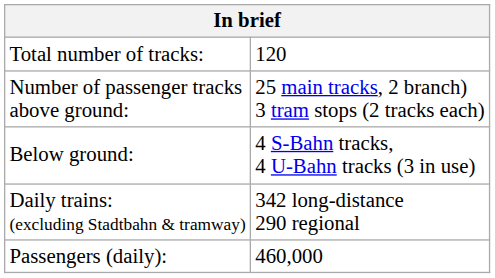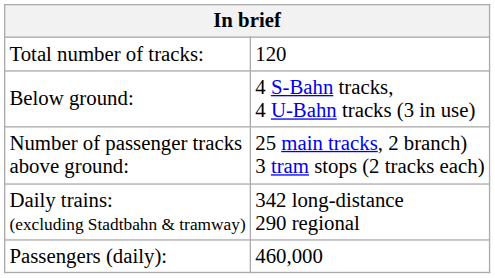rows swapped: Number of passenger tracks above ground: <-> Below ground:
